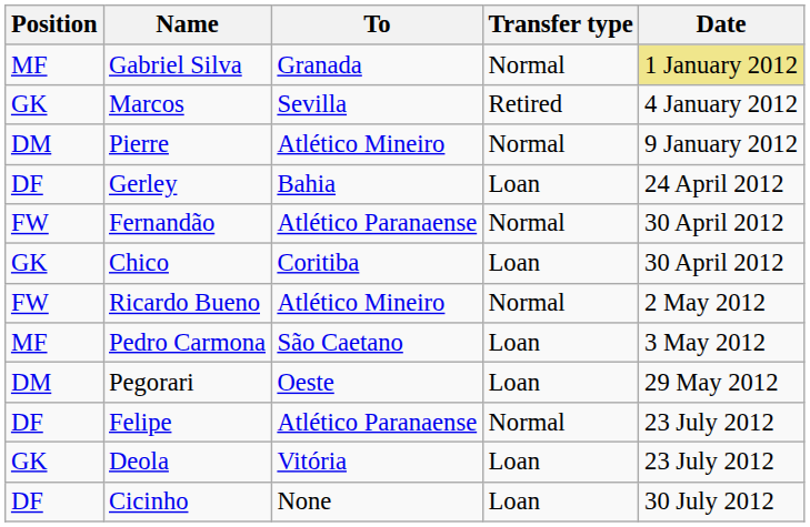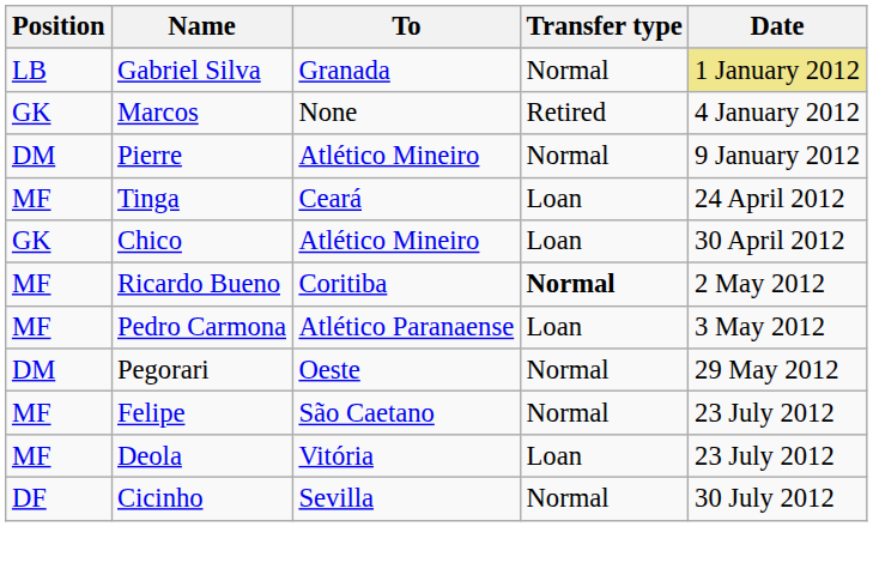Gabriel Silva | Position: MF -> LB
Marcos | To: Sevilla -> None
- row: DF | Gerley | Bahia | Loan | 24 April 2012
+ row: MF | Tinga | Ceará | Loan | 24 April 2012
- row: FW | Fernandão | Atlético Paranaense | Normal | 30 April 2012
Chico | To: Coritiba -> Atlético Mineiro
Ricardo Bueno | Position: FW -> MF
Ricardo Bueno | To: Atlético Mineiro -> Coritiba
Ricardo Bueno | Transfer type: normal -> bold
Pedro Carmona | To: São Caetano -> Atlético Paranaense
Pegorari | Transfer type: Loan -> Normal
Felipe | Position: DF -> MF
Felipe | To: Atlético Paranaense -> São Caetano
Deola | Position: GK -> MF
Cicinho | To: None -> Sevilla
Cicinho | Transfer type: Loan -> Normal
